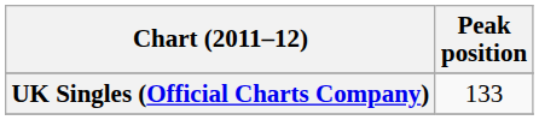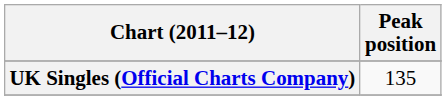UK Singles (Official Charts Company) | Peak position: 133 -> 135
